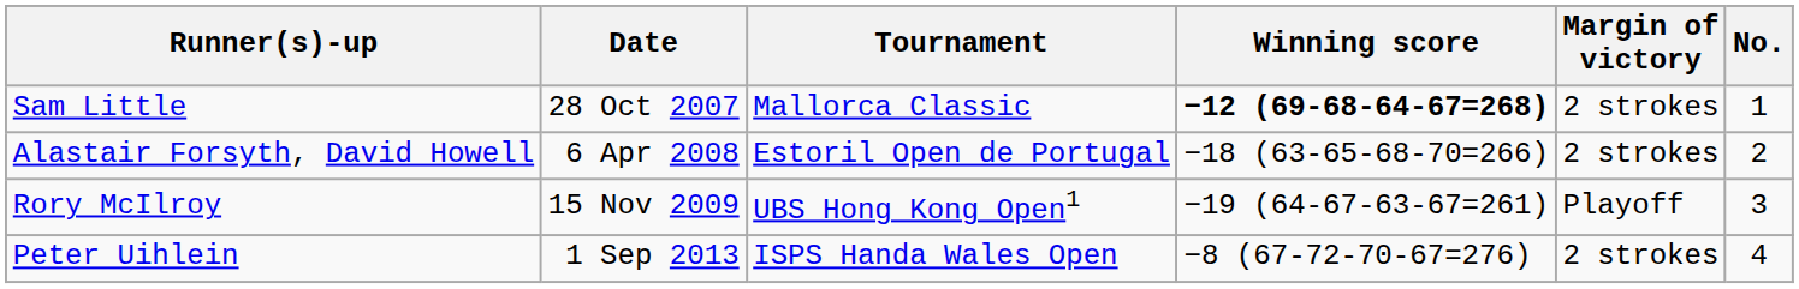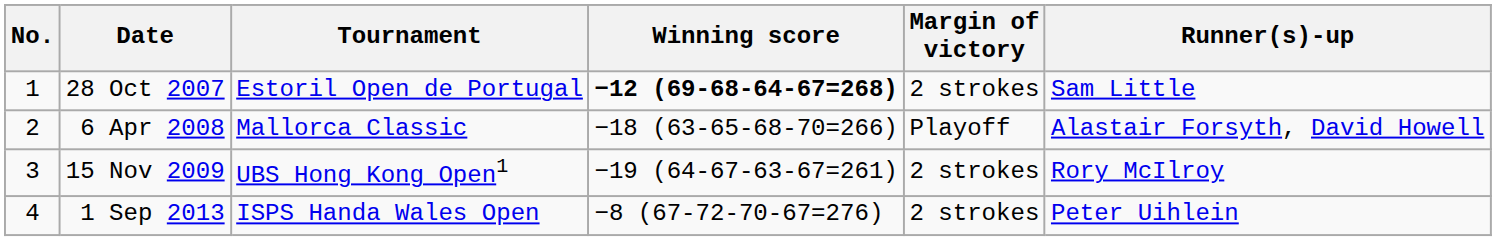columns swapped: No. <-> Runner(s)-up
28 Oct 2007 | Tournament: Mallorca Classic -> Estoril Open de Portugal
6 Apr 2008 | Tournament: Estoril Open de Portugal -> Mallorca Classic
6 Apr 2008 | Margin of victory: 2 strokes -> Playoff
15 Nov 2009 | Margin of victory: Playoff -> 2 strokes
